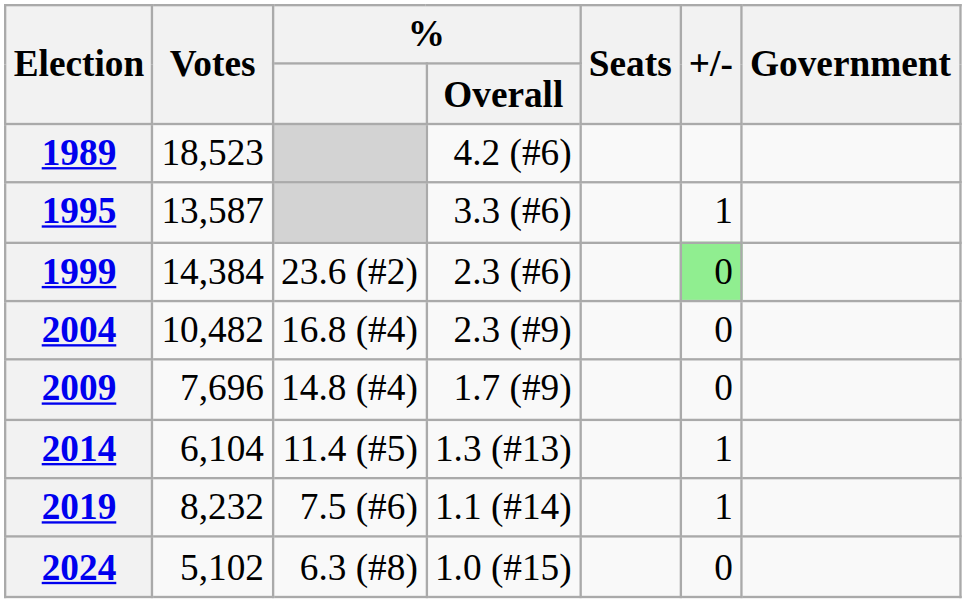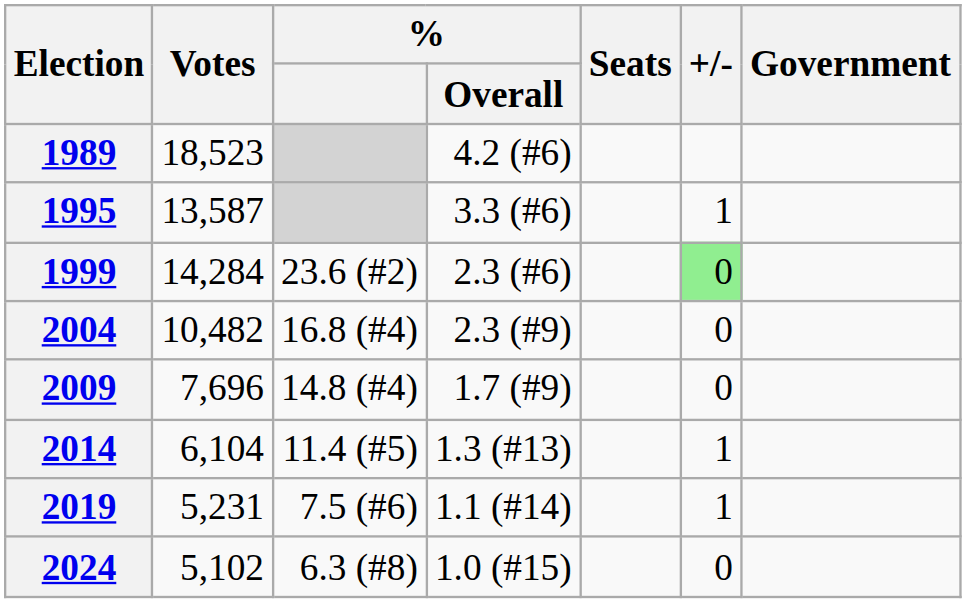1999 | Votes: 14,384 -> 14,284
2019 | Votes: 8,232 -> 5,231
